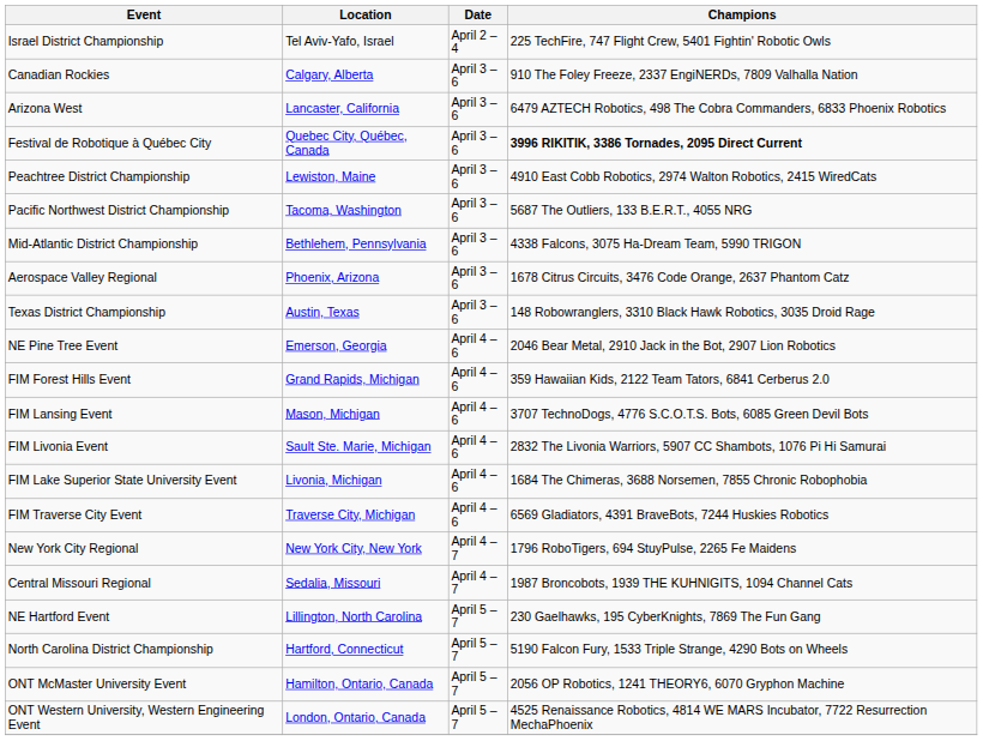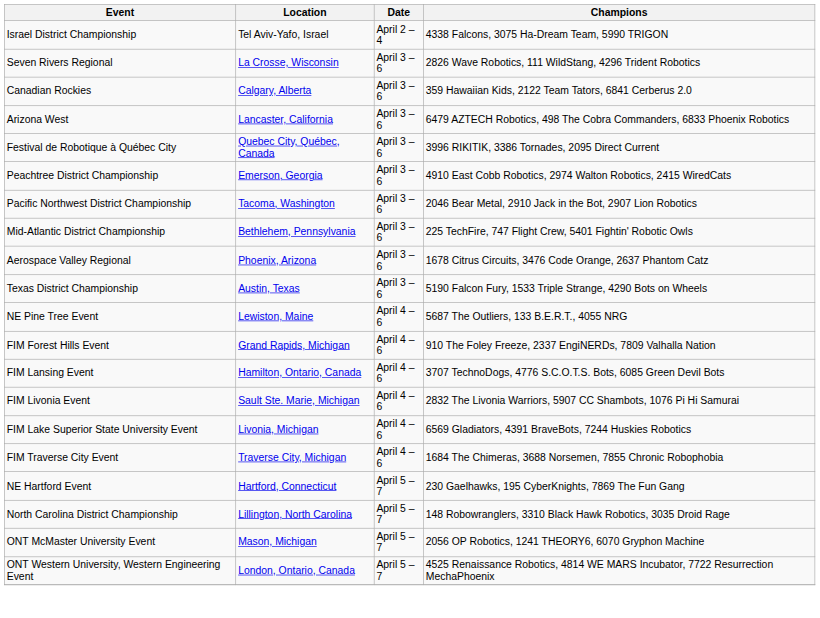Israel District Championship | Champions: 225 TechFire, 747 Flight Crew, 5401 Fightin' Robotic Owls -> 4338 Falcons, 3075 Ha-Dream Team, 5990 TRIGON
+ row: Seven Rivers Regional | La Crosse, Wisconsin | April 3 – 6 | 2826 Wave Robotics, 111 WildStang, 4296 Trident Robotics
Canadian Rockies | Champions: 910 The Foley Freeze, 2337 EngiNERDs, 7809 Valhalla Nation -> 359 Hawaiian Kids, 2122 Team Tators, 6841 Cerberus 2.0
Festival de Robotique à Québec City | Champions: bold -> normal
Peachtree District Championship | Location: Lewiston, Maine -> Emerson, Georgia
Pacific Northwest District Championship | Champions: 5687 The Outliers, 133 B.E.R.T., 4055 NRG -> 2046 Bear Metal, 2910 Jack in the Bot, 2907 Lion Robotics
Mid-Atlantic District Championship | Champions: 4338 Falcons, 3075 Ha-Dream Team, 5990 TRIGON -> 225 TechFire, 747 Flight Crew, 5401 Fightin' Robotic Owls
Texas District Championship | Champions: 148 Robowranglers, 3310 Black Hawk Robotics, 3035 Droid Rage -> 5190 Falcon Fury, 1533 Triple Strange, 4290 Bots on Wheels
NE Pine Tree Event | Location: Emerson, Georgia -> Lewiston, Maine
NE Pine Tree Event | Champions: 2046 Bear Metal, 2910 Jack in the Bot, 2907 Lion Robotics -> 5687 The Outliers, 133 B.E.R.T., 4055 NRG
FIM Forest Hills Event | Champions: 359 Hawaiian Kids, 2122 Team Tators, 6841 Cerberus 2.0 -> 910 The Foley Freeze, 2337 EngiNERDs, 7809 Valhalla Nation
FIM Lansing Event | Location: Mason, Michigan -> Hamilton, Ontario, Canada
FIM Lake Superior State University Event | Champions: 1684 The Chimeras, 3688 Norsemen, 7855 Chronic Robophobia -> 6569 Gladiators, 4391 BraveBots, 7244 Huskies Robotics
FIM Traverse City Event | Champions: 6569 Gladiators, 4391 BraveBots, 7244 Huskies Robotics -> 1684 The Chimeras, 3688 Norsemen, 7855 Chronic Robophobia
- row: New York City Regional | New York City, New York | April 4 – 7 | 1796 RoboTigers, 694 StuyPulse, 2265 Fe Maidens
- row: Central Missouri Regional | Sedalia, Missouri | April 4 – 7 | 1987 Broncobots, 1939 THE KUHNIGITS, 1094 Channel Cats
NE Hartford Event | Location: Lillington, North Carolina -> Hartford, Connecticut
North Carolina District Championship | Location: Hartford, Connecticut -> Lillington, North Carolina
North Carolina District Championship | Champions: 5190 Falcon Fury, 1533 Triple Strange, 4290 Bots on Wheels -> 148 Robowranglers, 3310 Black Hawk Robotics, 3035 Droid Rage
ONT McMaster University Event | Location: Hamilton, Ontario, Canada -> Mason, Michigan
